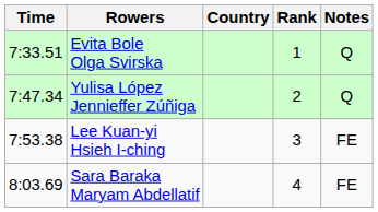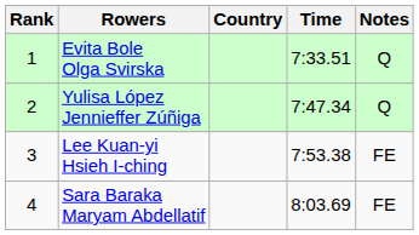columns swapped: Rank <-> Time
